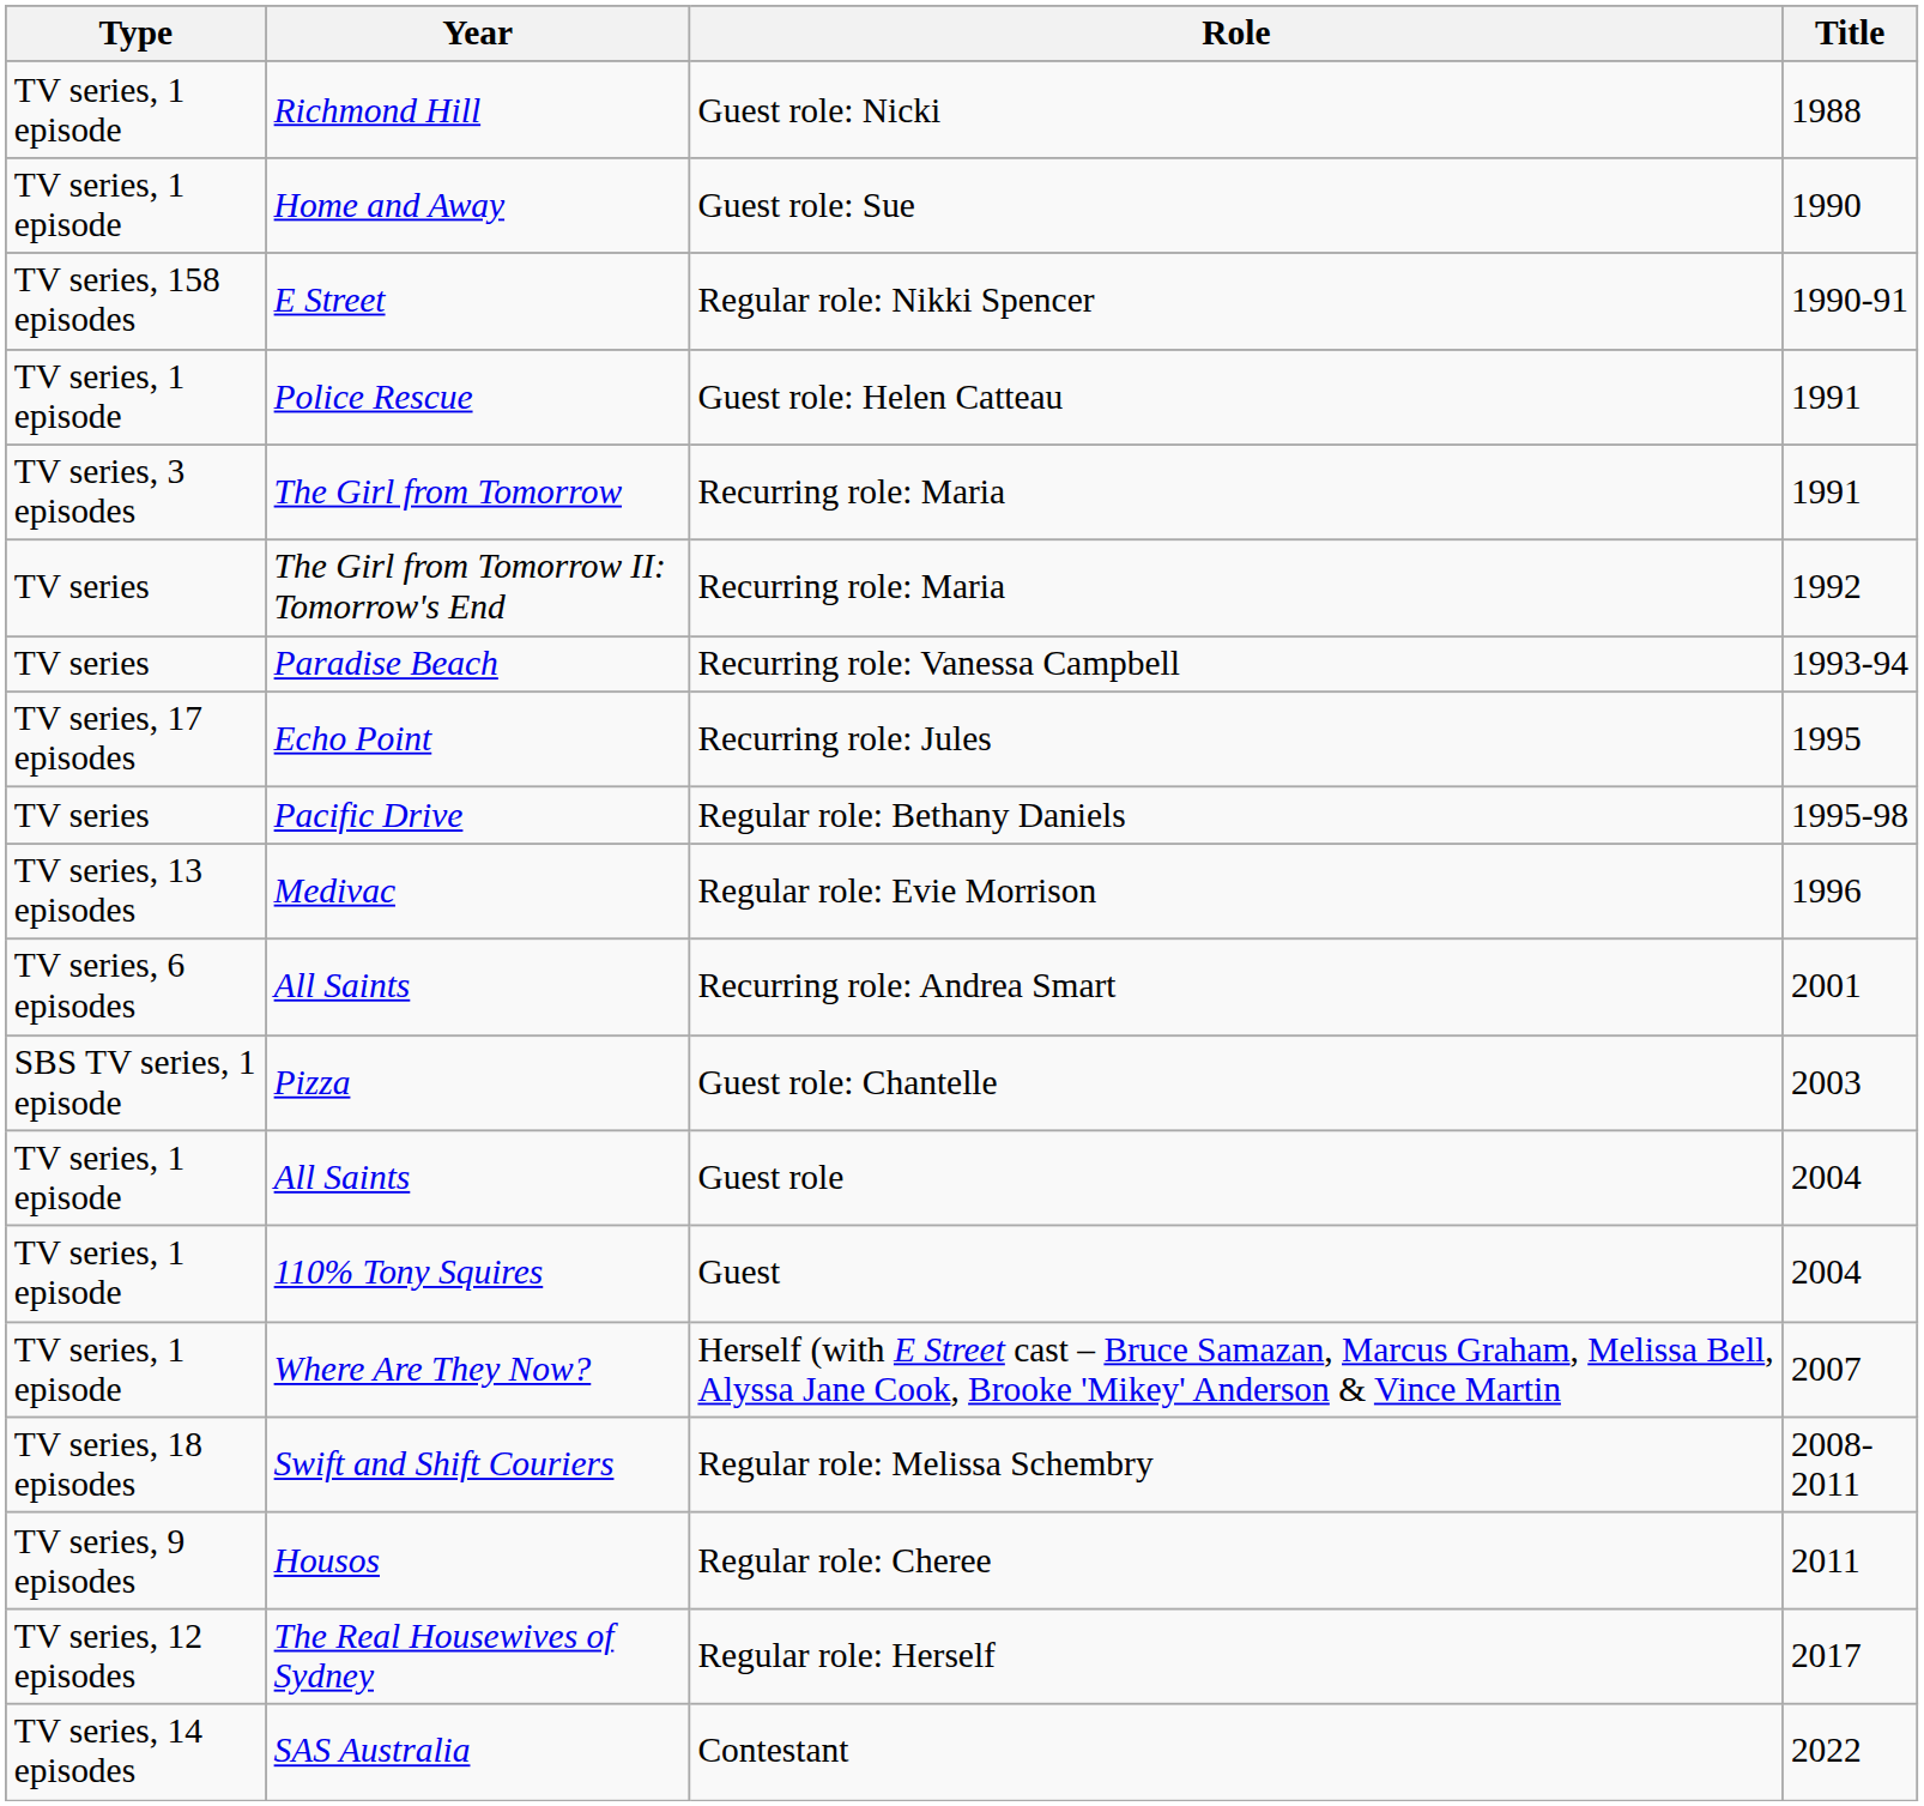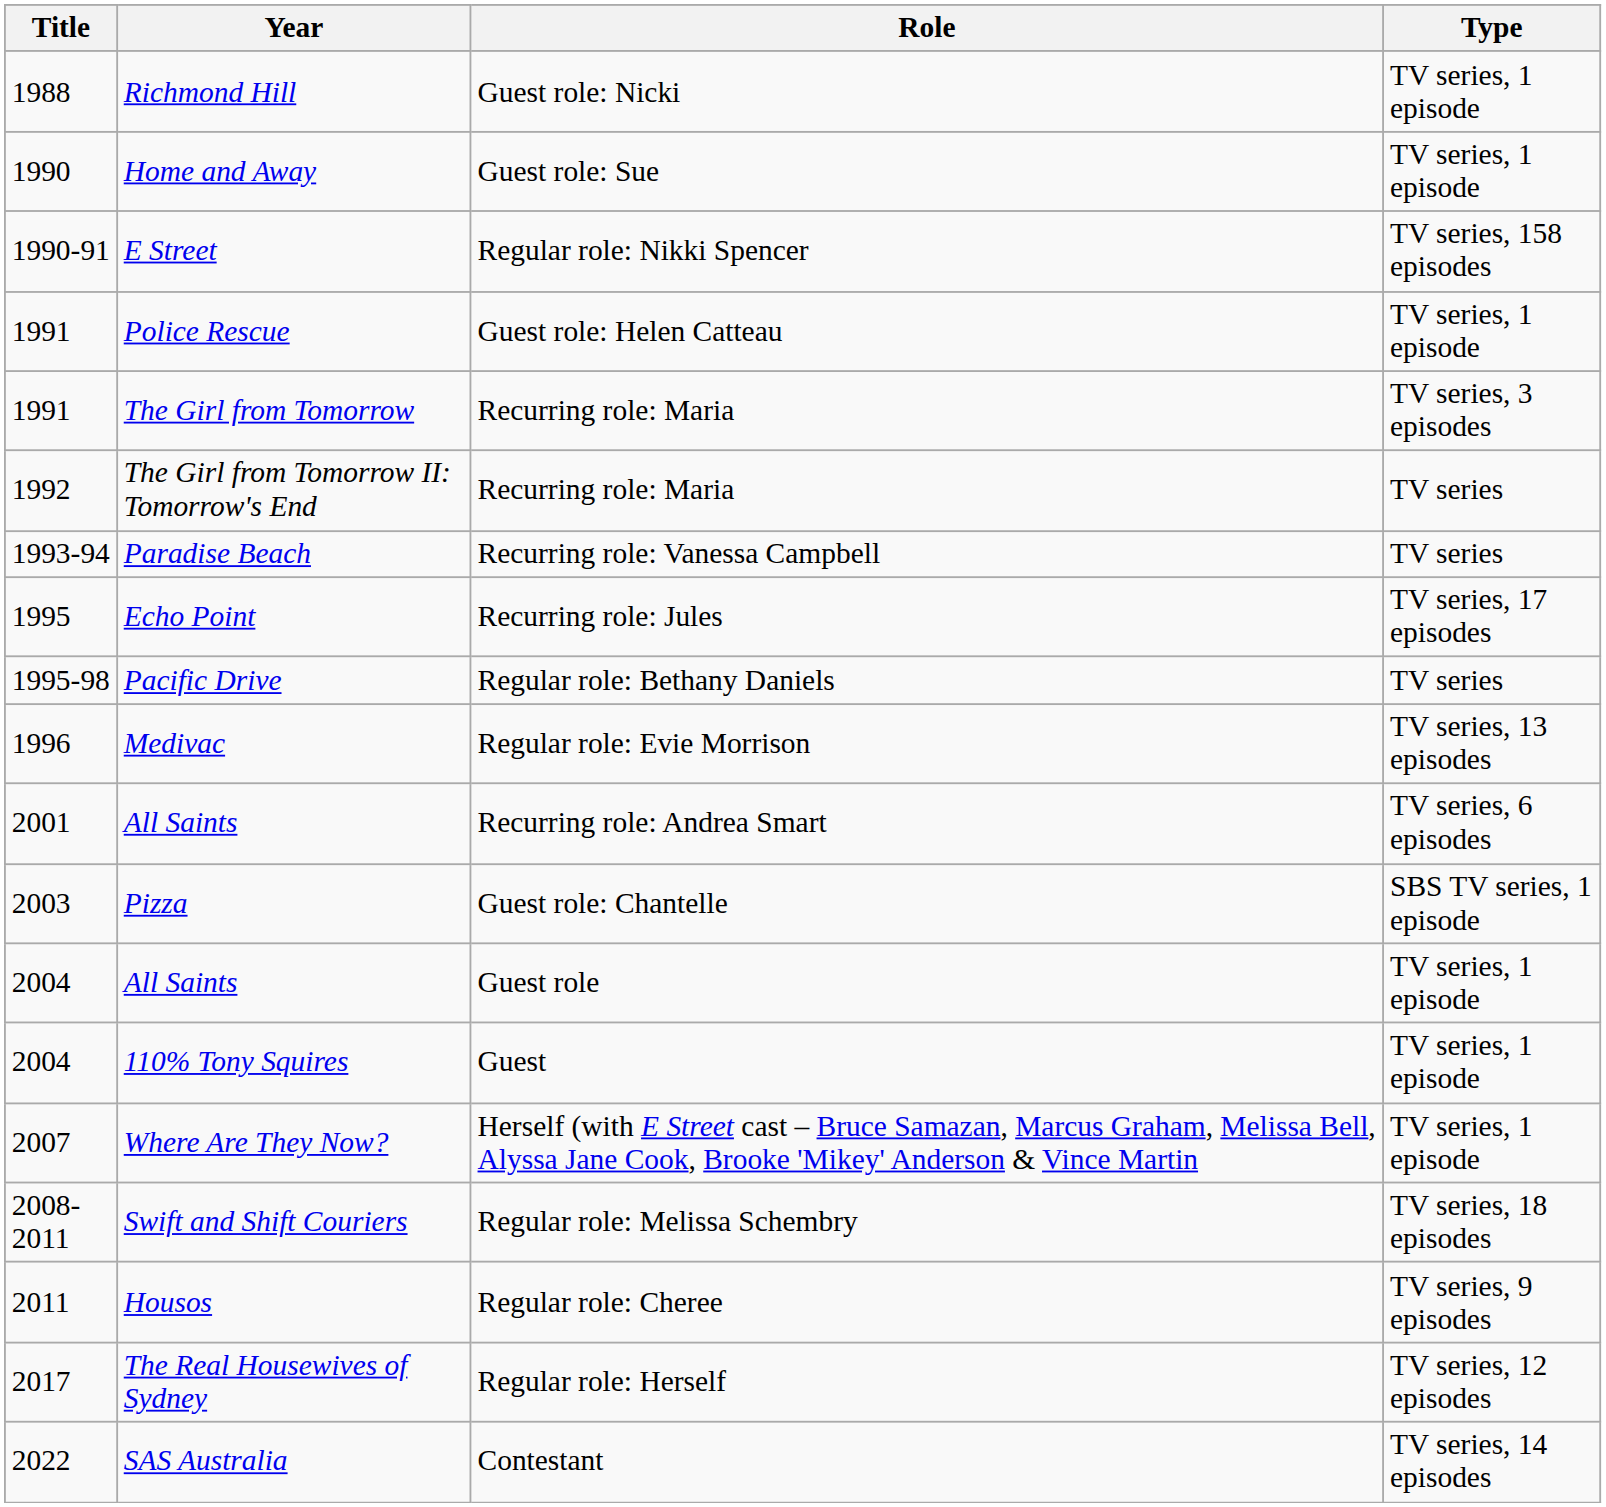columns swapped: Title <-> Type
